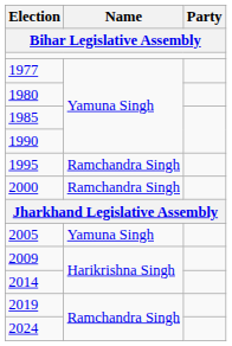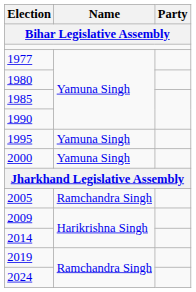1995 | Name: Ramchandra Singh -> Yamuna Singh
2000 | Name: Ramchandra Singh -> Yamuna Singh
2005 | Name: Yamuna Singh -> Ramchandra Singh
